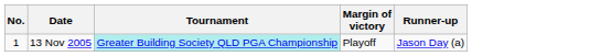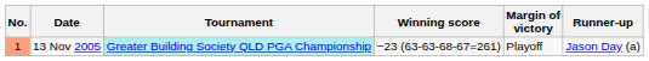+ column: Winning score | −23 (63-63-68-67=261)
13 Nov 2005 | No.: no background -> lightsalmon background
